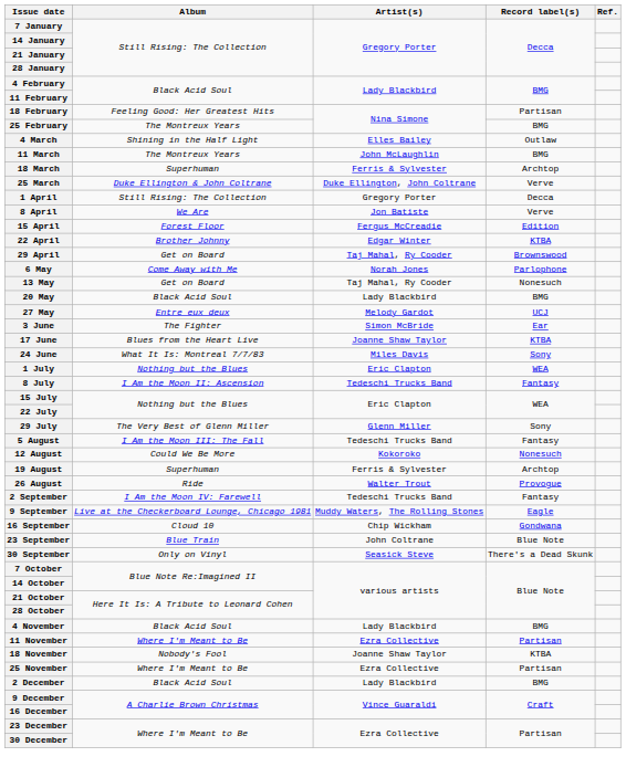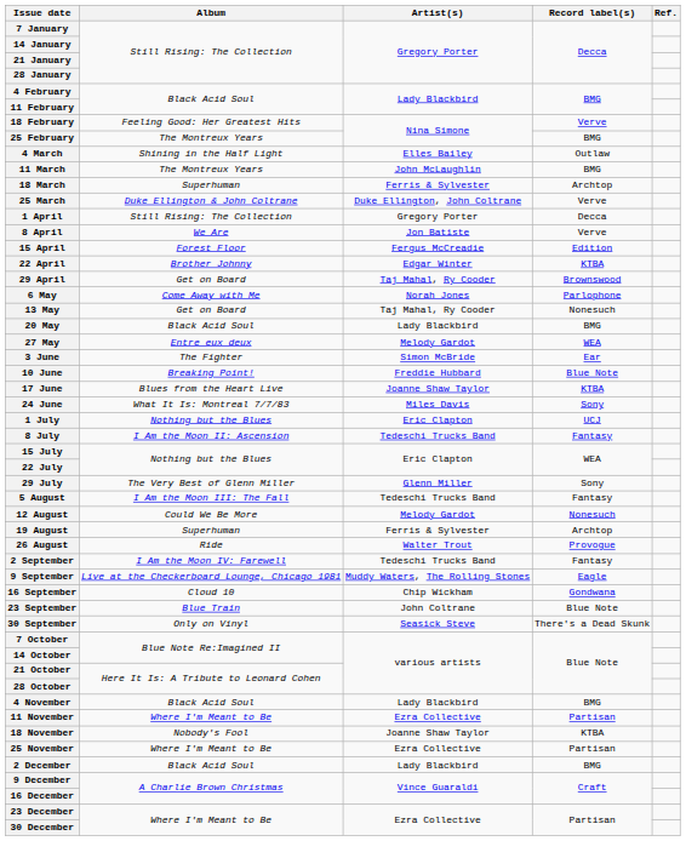18 February | Record label(s): Partisan -> Verve
27 May | Record label(s): UCJ -> WEA
+ row: 10 June | Breaking Point! | Freddie Hubbard | Blue Note
1 July | Record label(s): WEA -> UCJ
12 August | Artist(s): Kokoroko -> Melody Gardot
